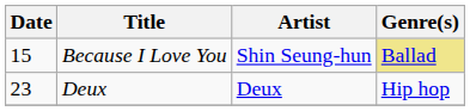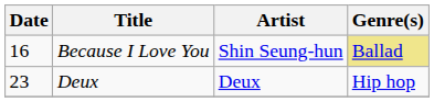Because I Love You | Date: 15 -> 16
